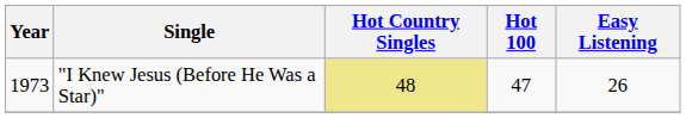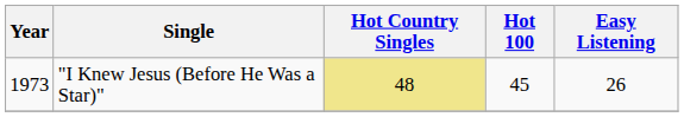"I Knew Jesus (Before He Was a Star)" | Hot 100: 47 -> 45
